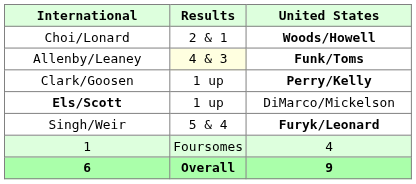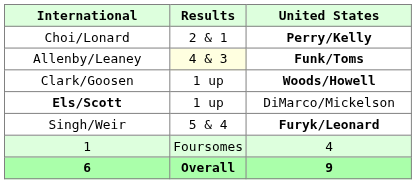Choi/Lonard | United States: Woods/Howell -> Perry/Kelly
Clark/Goosen | United States: Perry/Kelly -> Woods/Howell
